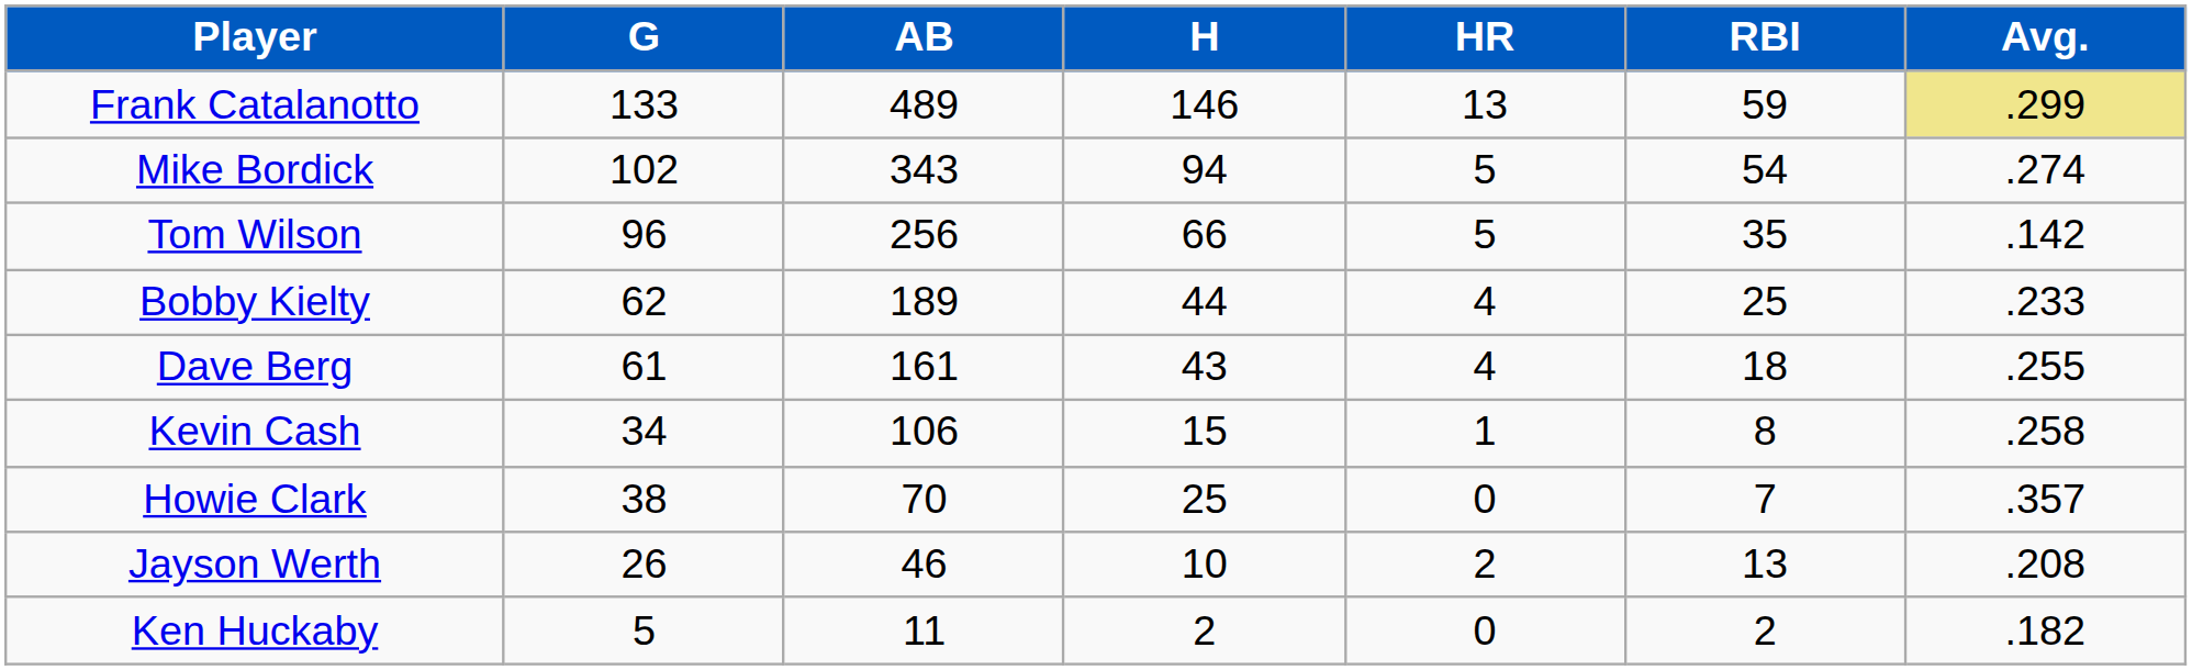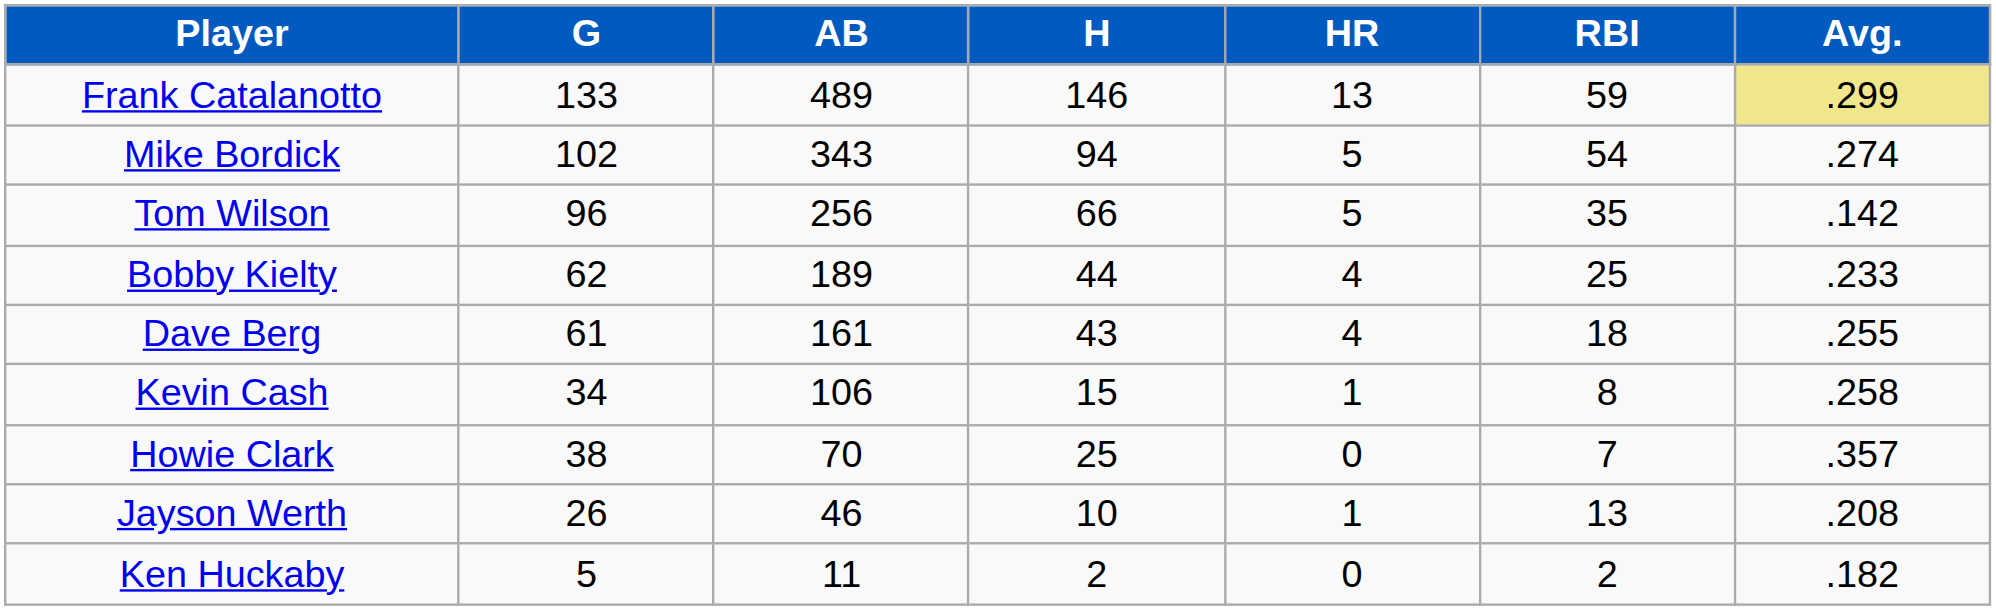Jayson Werth | HR: 2 -> 1
